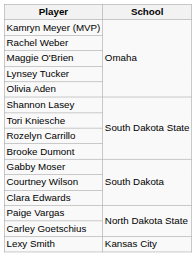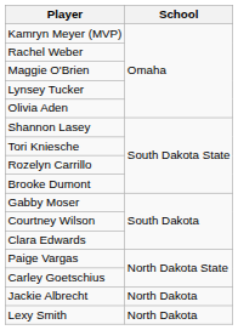+ row: Jackie Albrecht | North Dakota
Lexy Smith | School: Kansas City -> North Dakota
